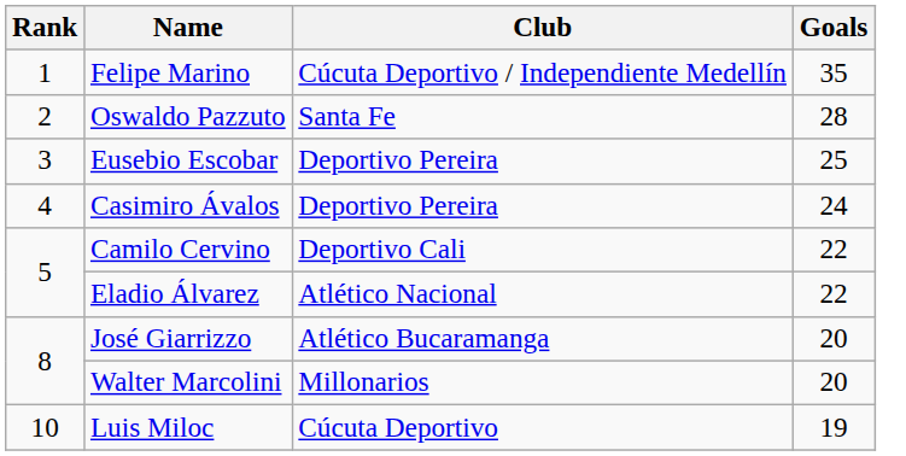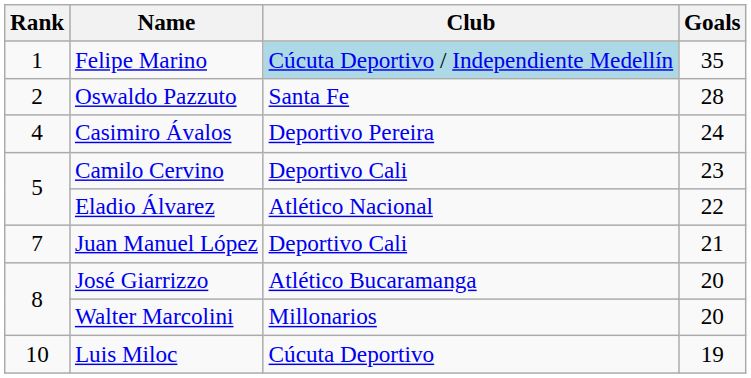Felipe Marino | Club: no background -> lightblue background
- row: 3 | Eusebio Escobar | Deportivo Pereira | 25
Camilo Cervino | Goals: 22 -> 23
+ row: 7 | Juan Manuel López | Deportivo Cali | 21
